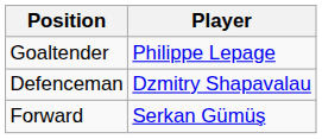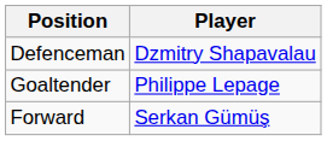rows swapped: Goaltender <-> Defenceman
